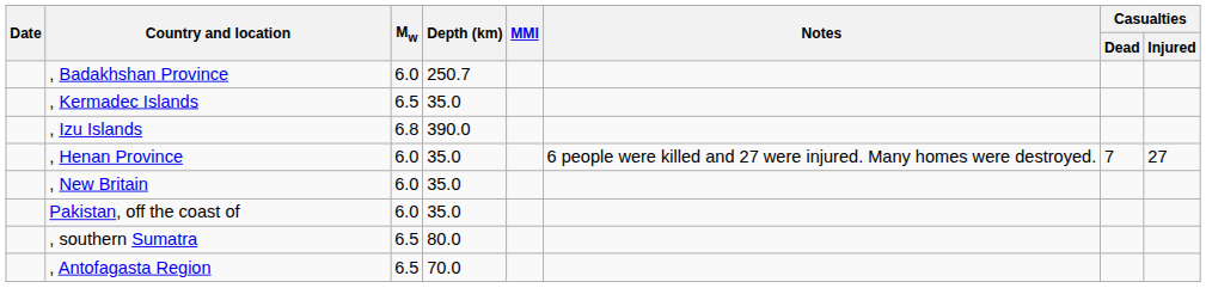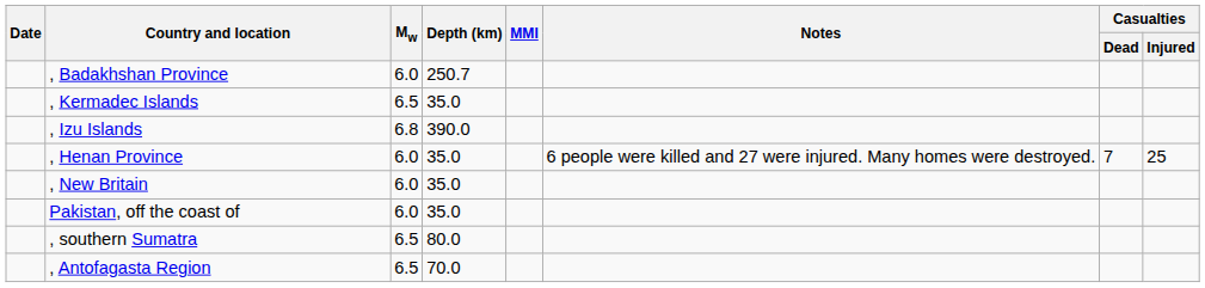, Henan Province | Casualties / Injured: 27 -> 25
